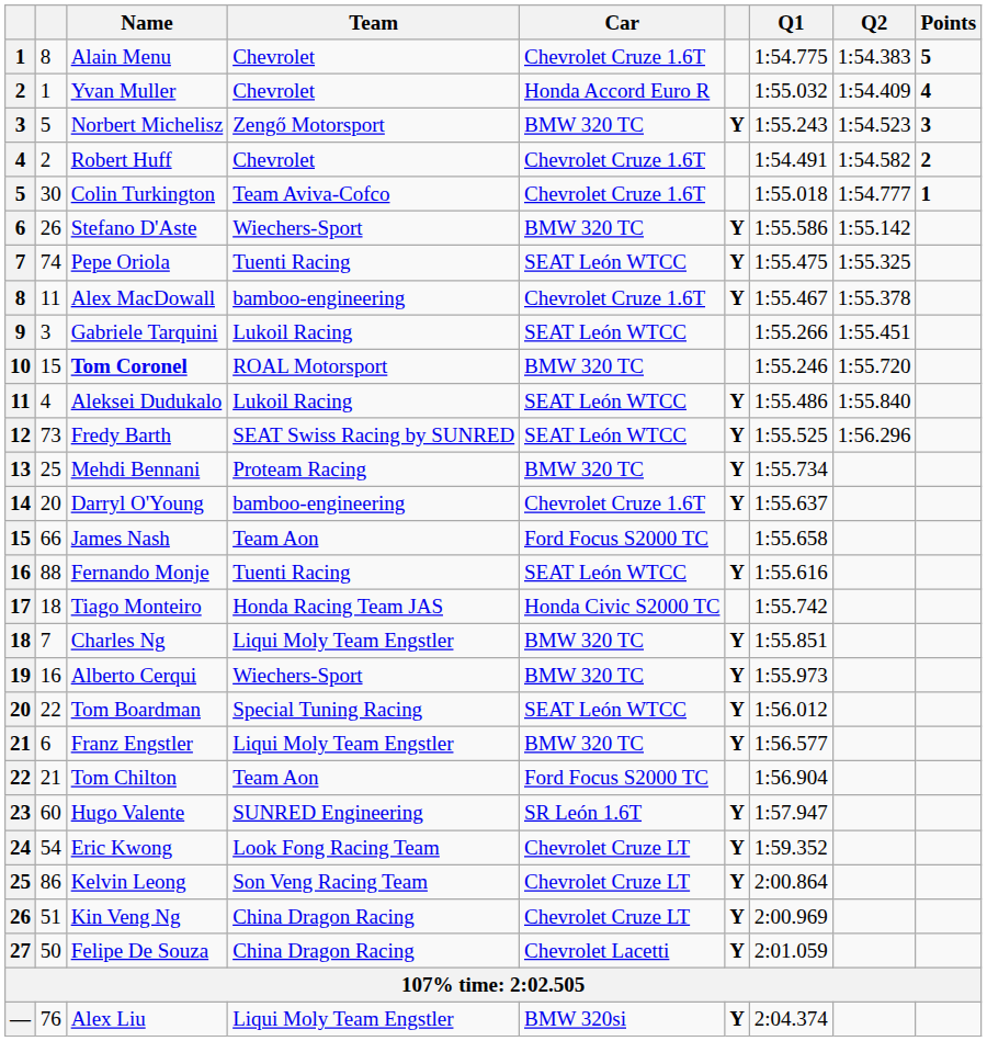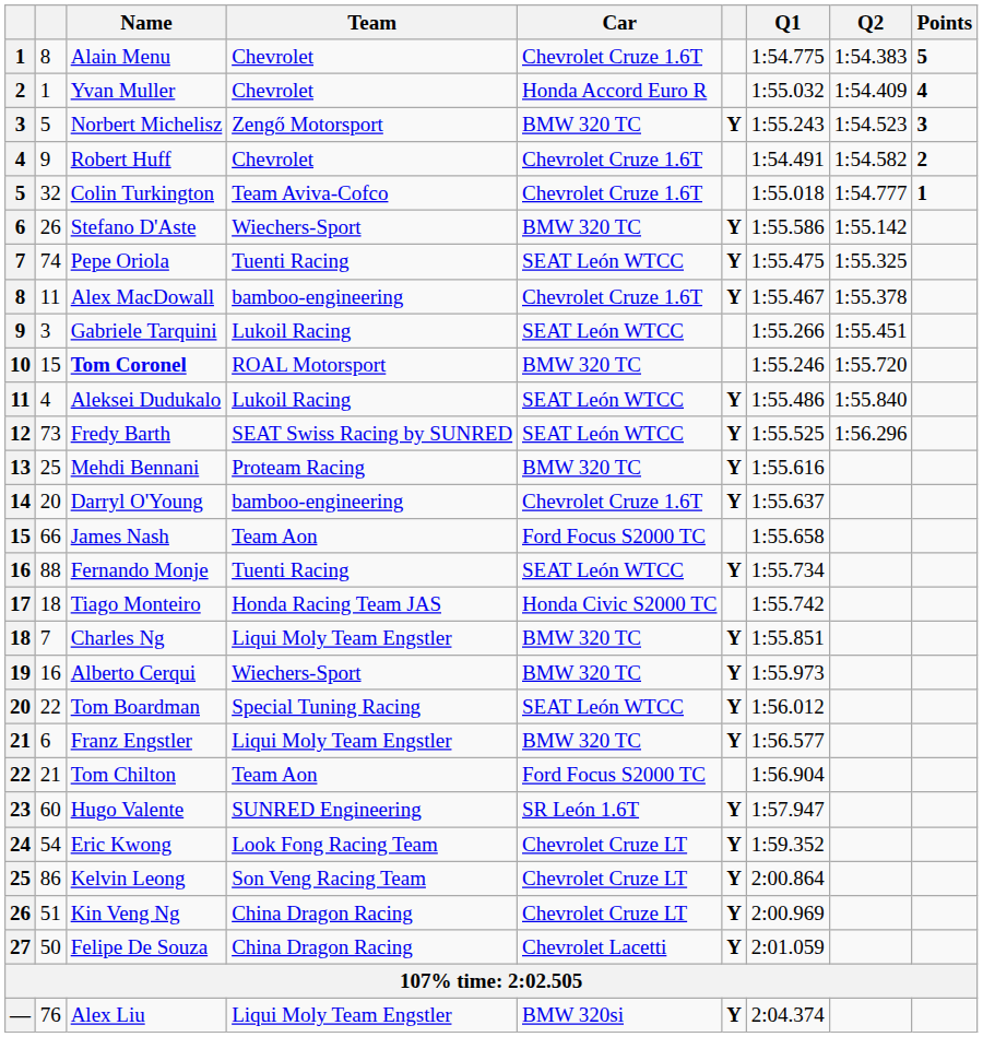Robert Huff | column 2: 2 -> 9
Colin Turkington | column 2: 30 -> 32
Mehdi Bennani | Q1: 1:55.734 -> 1:55.616
Fernando Monje | Q1: 1:55.616 -> 1:55.734
